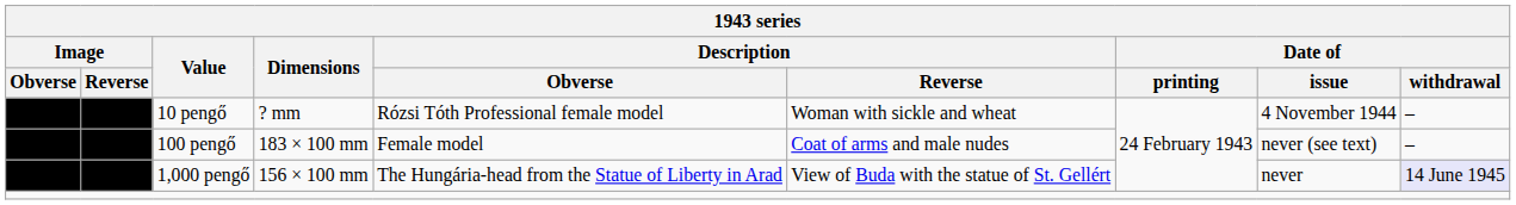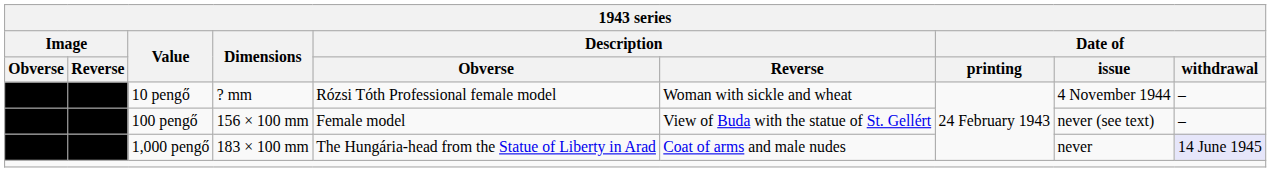100 pengő | Dimensions: 183 × 100 mm -> 156 × 100 mm
100 pengő | Description / Reverse: Coat of arms and male nudes -> View of Buda with the statue of St. Gellért
1,000 pengő | Dimensions: 156 × 100 mm -> 183 × 100 mm
1,000 pengő | Description / Reverse: View of Buda with the statue of St. Gellért -> Coat of arms and male nudes
